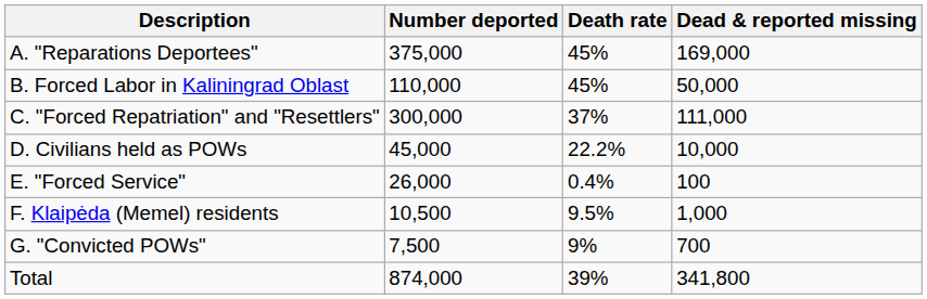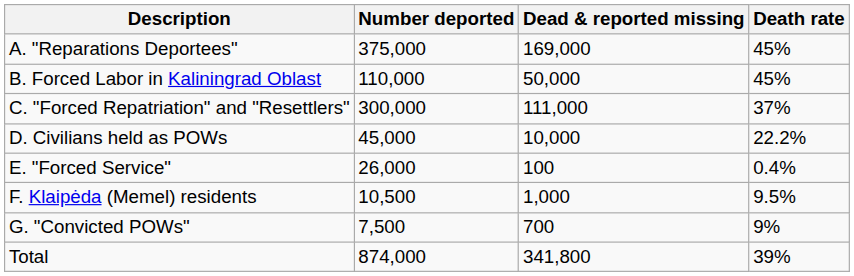columns swapped: Death rate <-> Dead & reported missing
